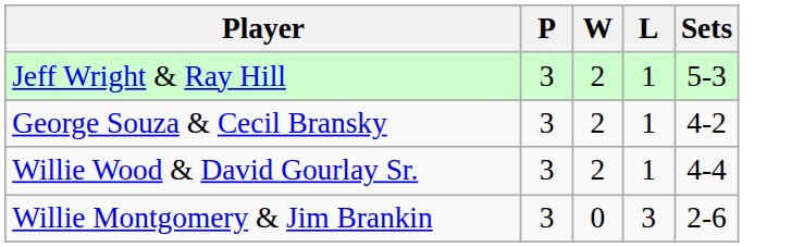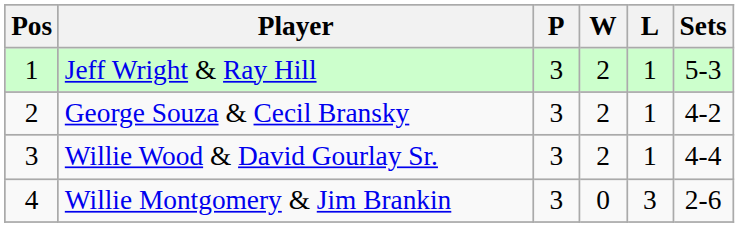+ column: Pos | 1 | 2 | 3 | 4
